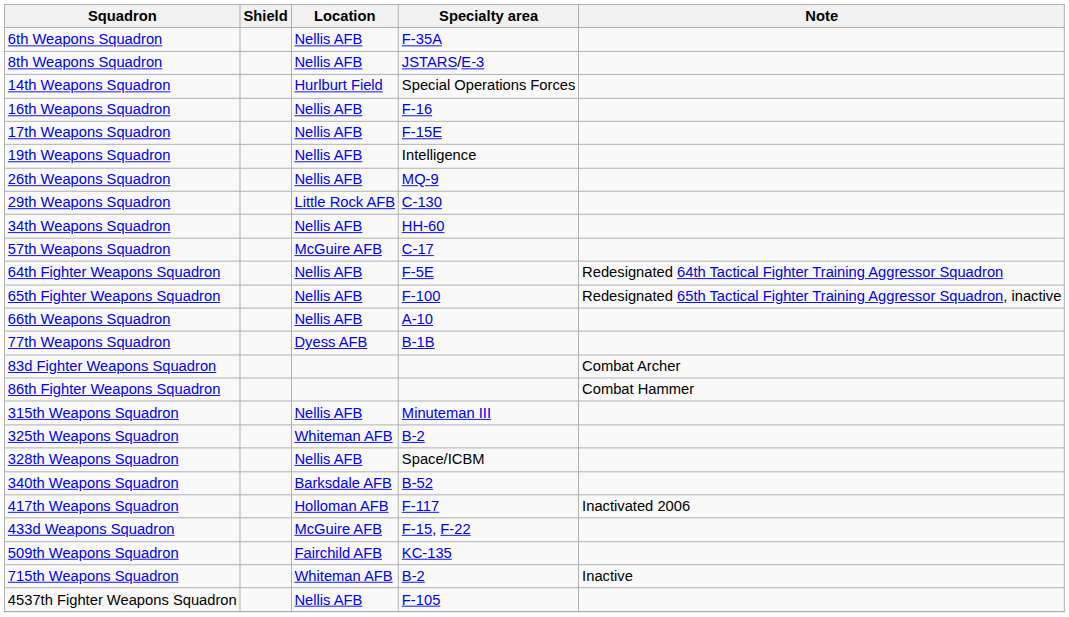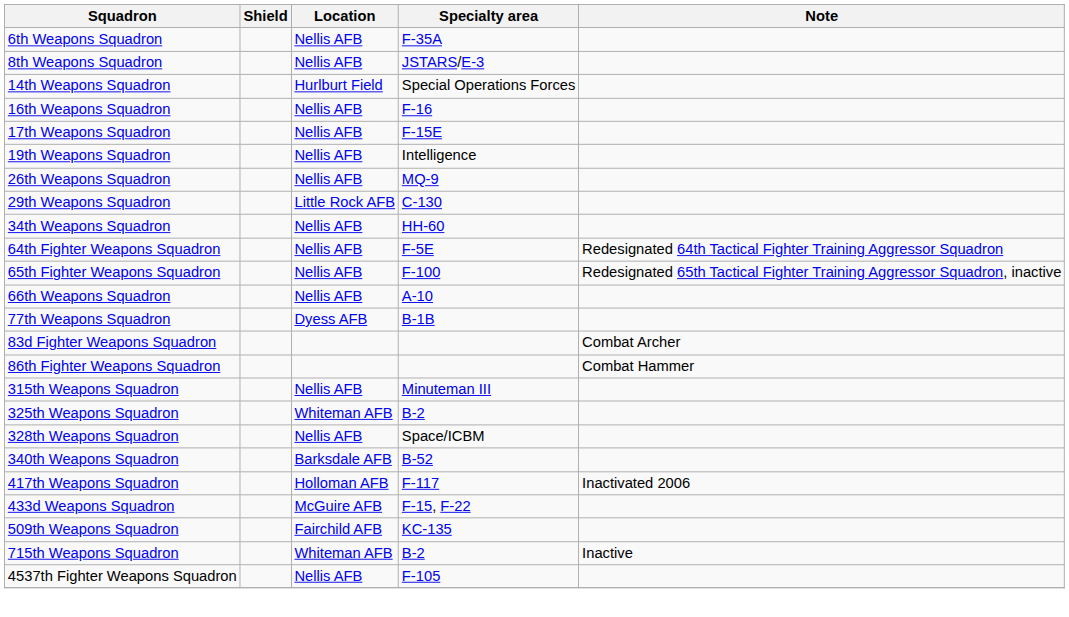- row: 57th Weapons Squadron | McGuire AFB | C-17
